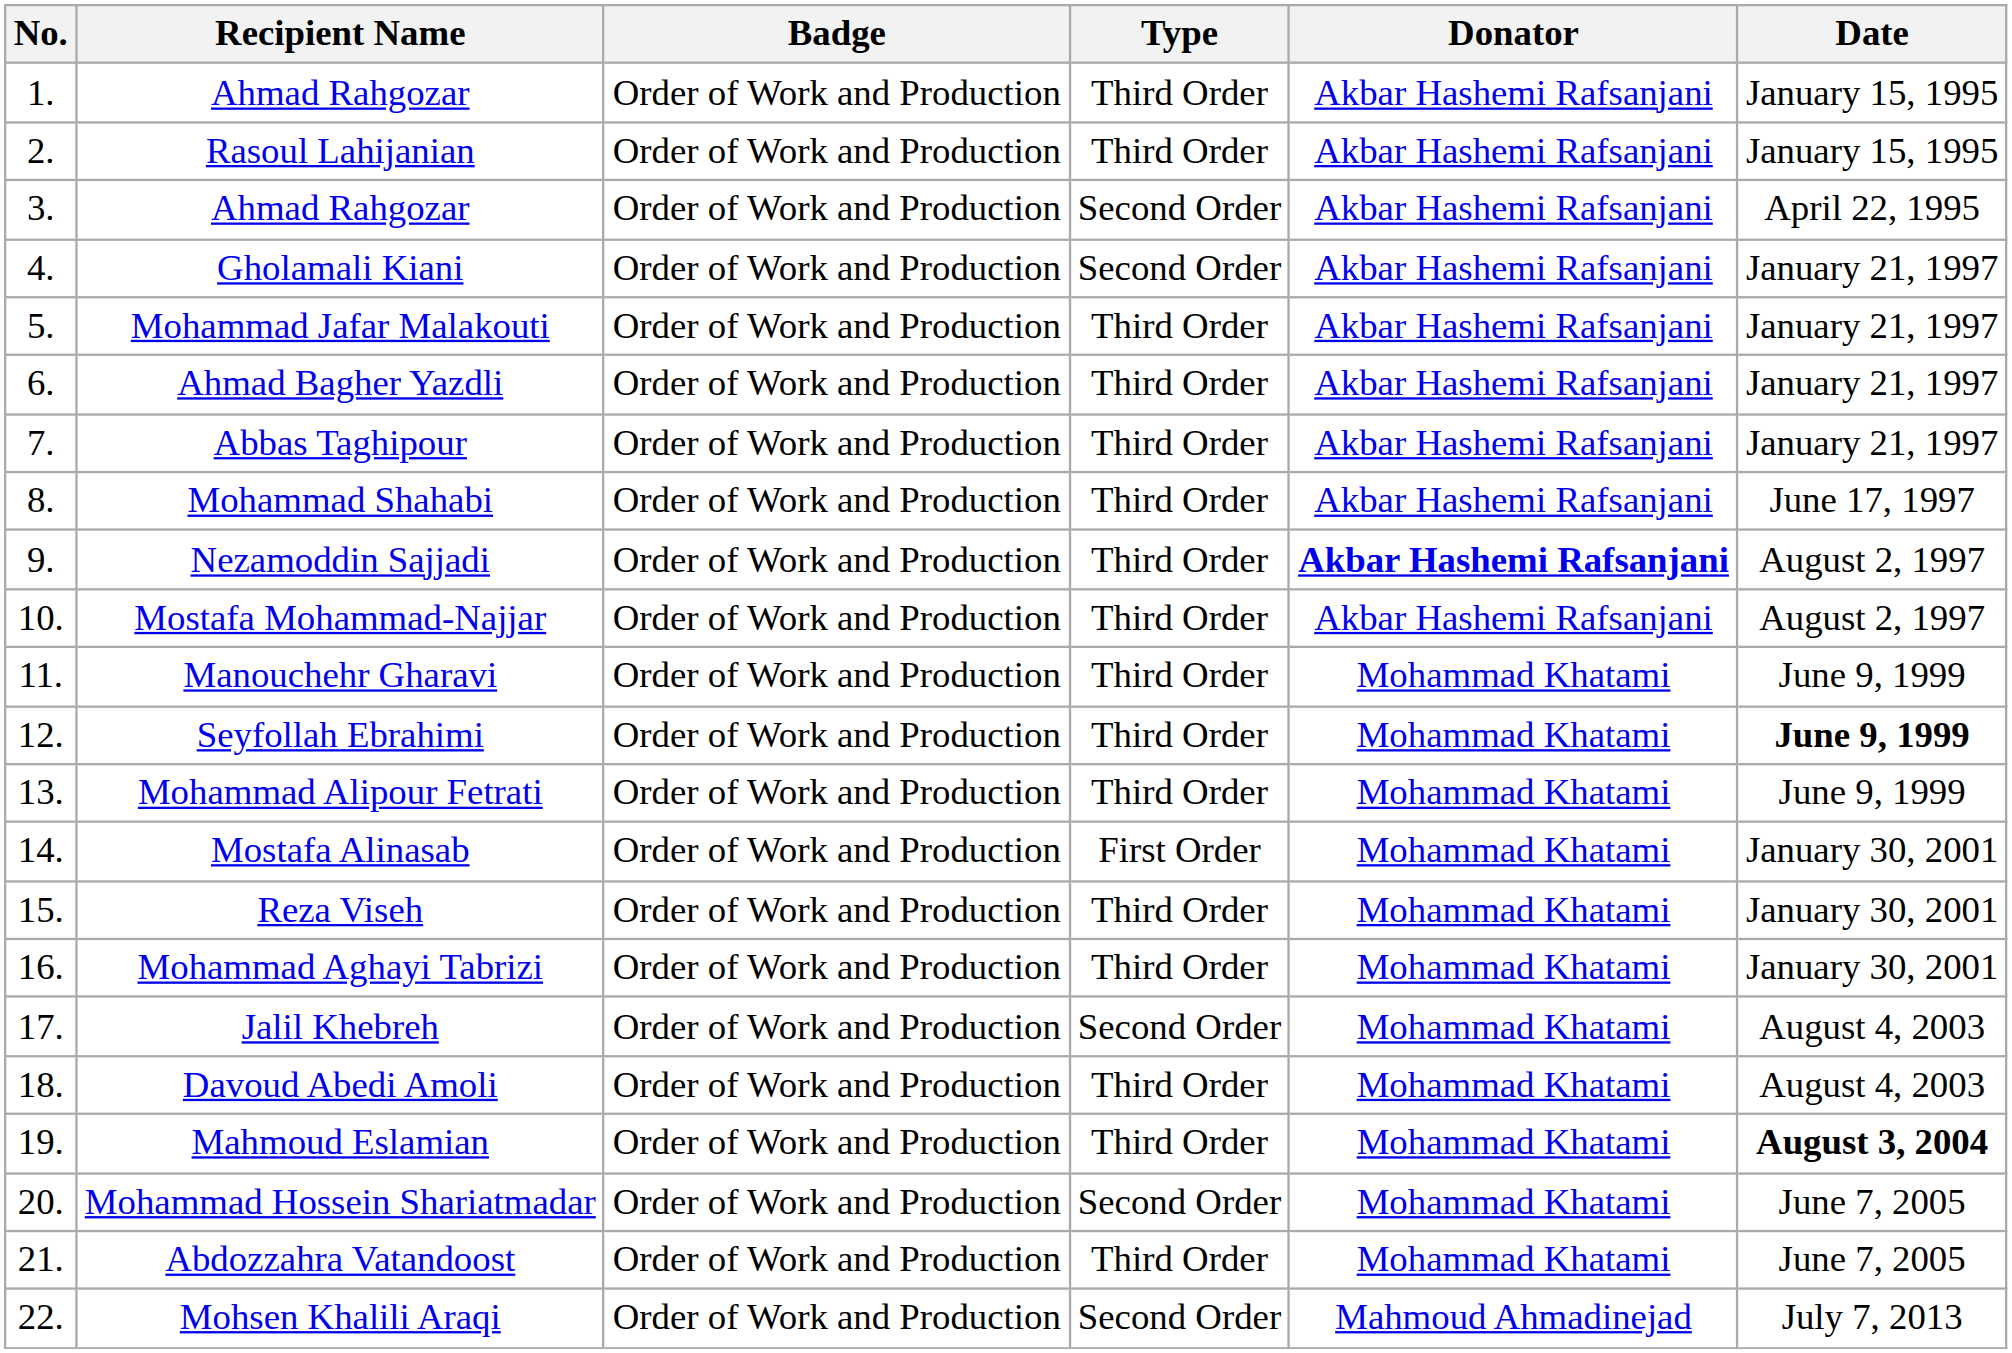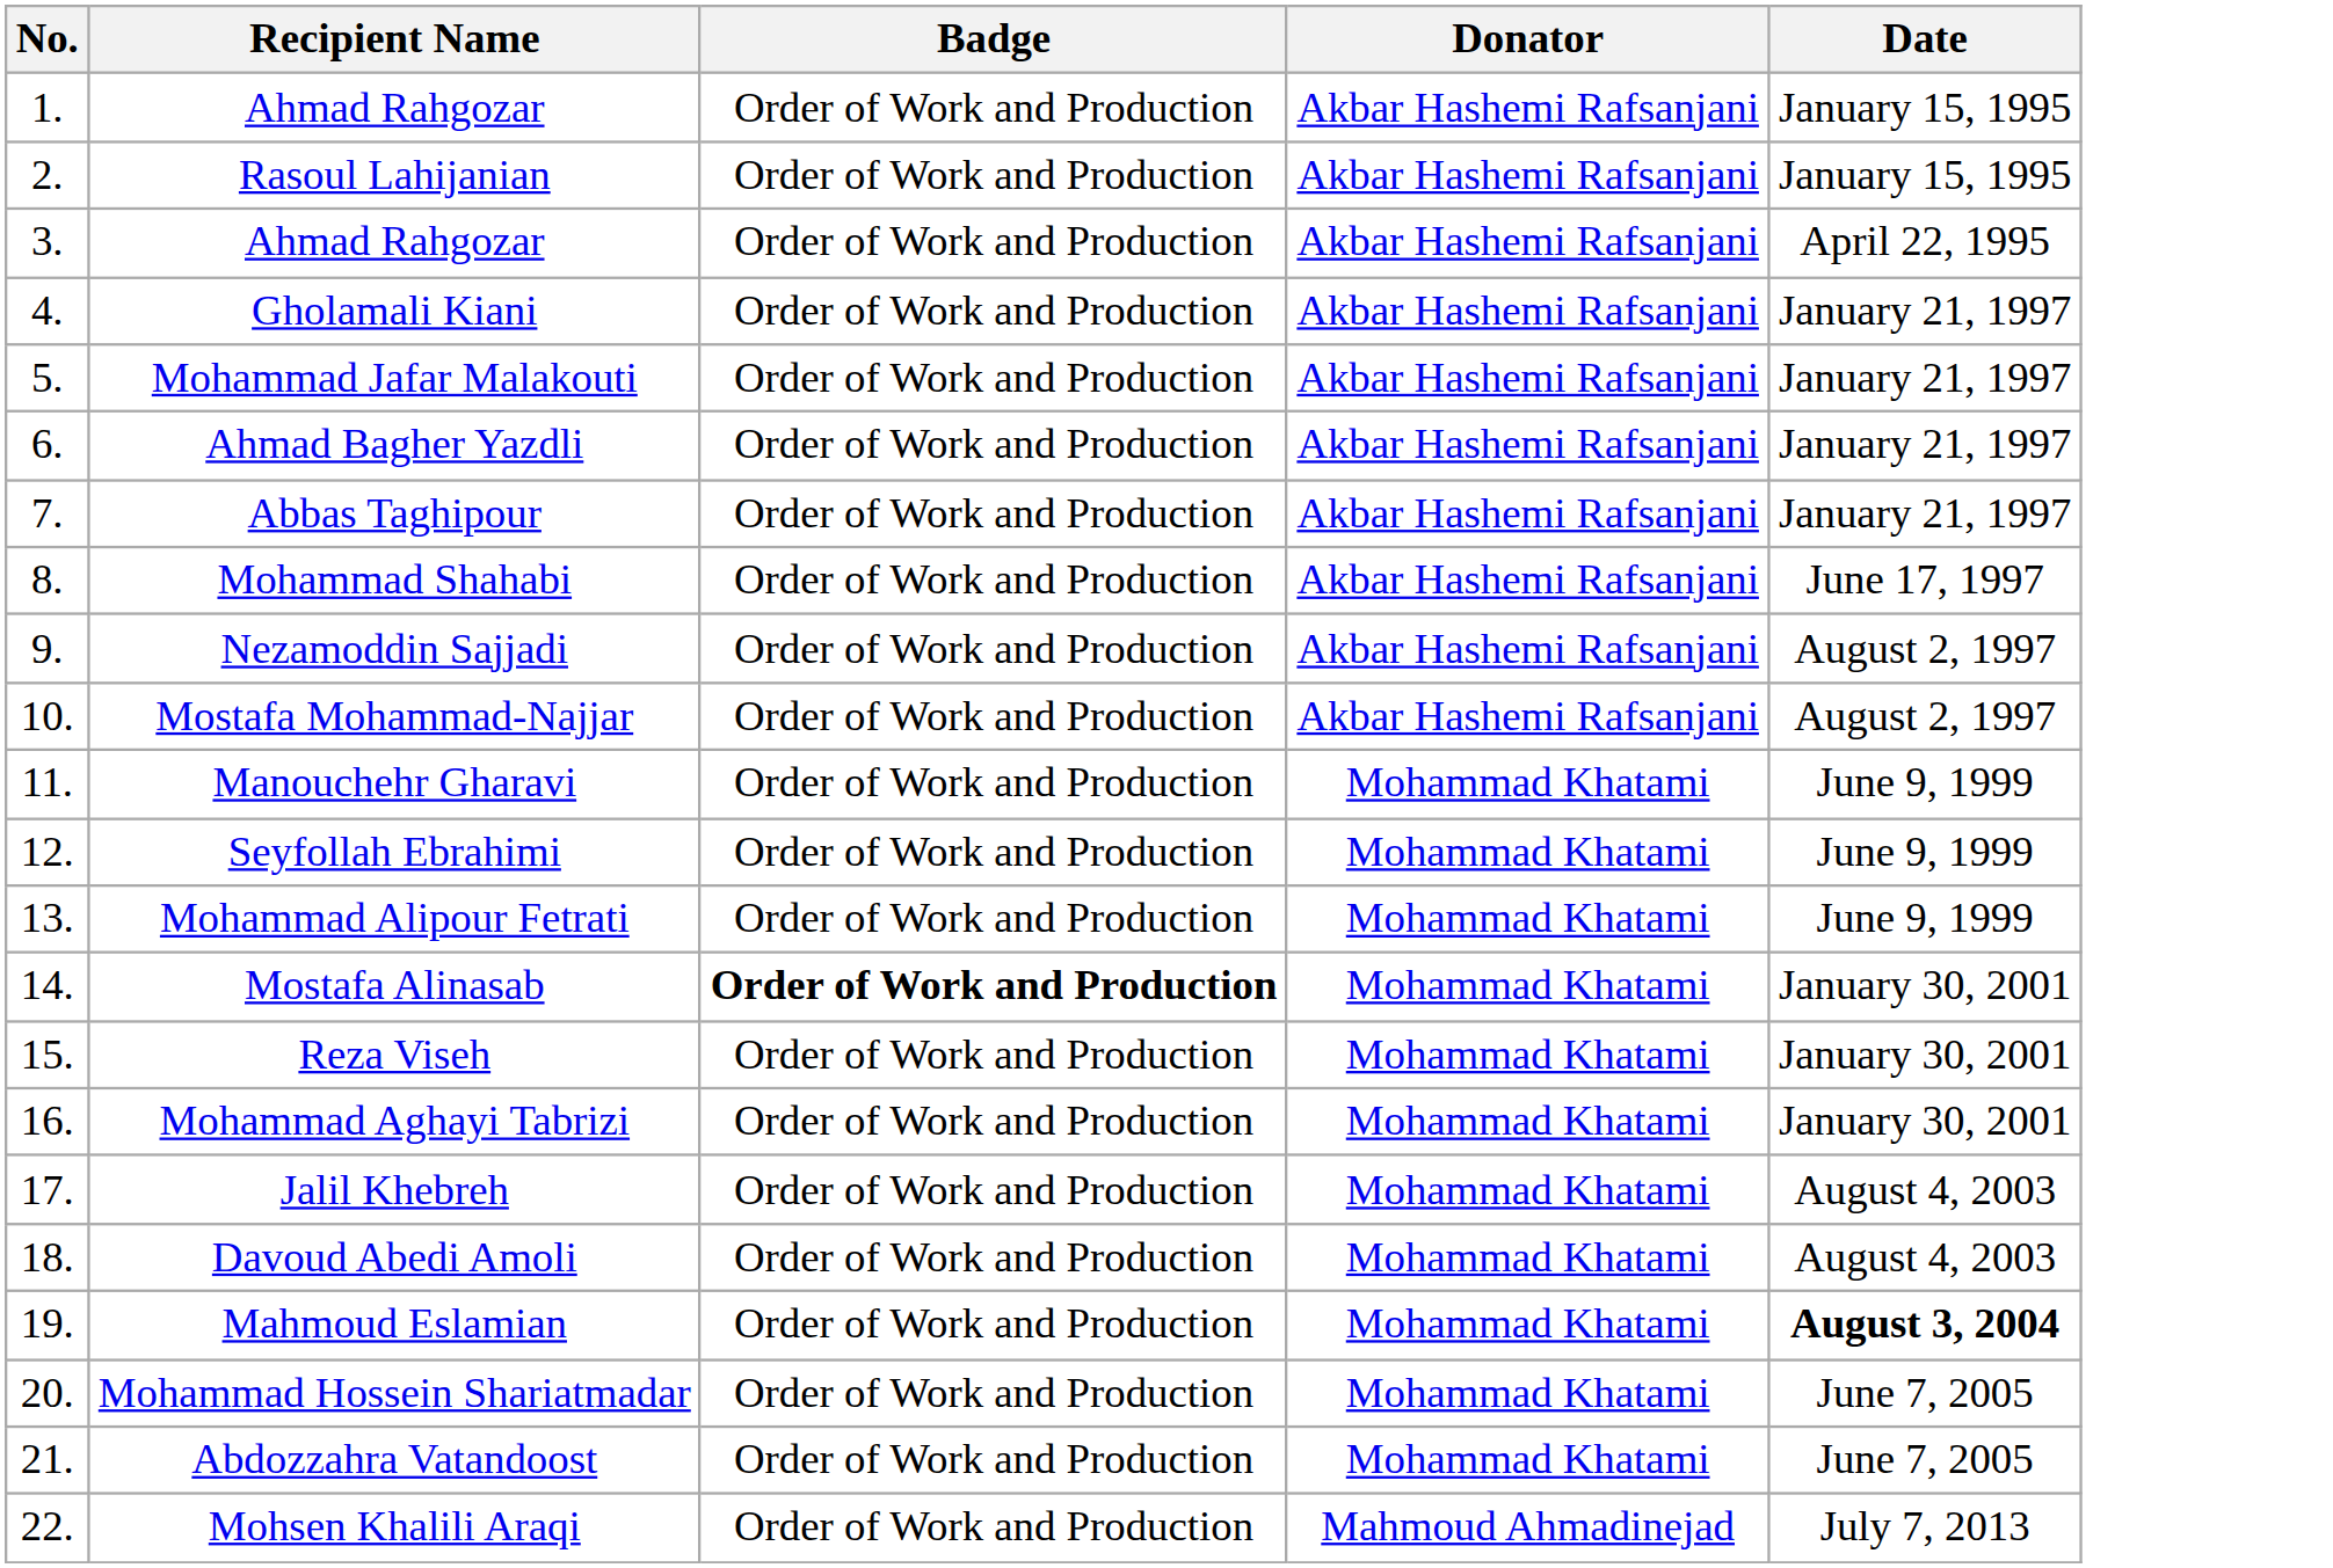- column: Type | Third Order | Third Order | Second Order | Second Order | Third Order | Third Order | Third Order | Third Order | Third Order | Third Order | Third Order | Third Order | Third Order | First Order | Third Order | Third Order | Second Order | Third Order | Third Order | Second Order | Third Order | Second Order
Nezamoddin Sajjadi | Donator: bold -> normal
Seyfollah Ebrahimi | Date: bold -> normal
Mostafa Alinasab | Badge: normal -> bold
